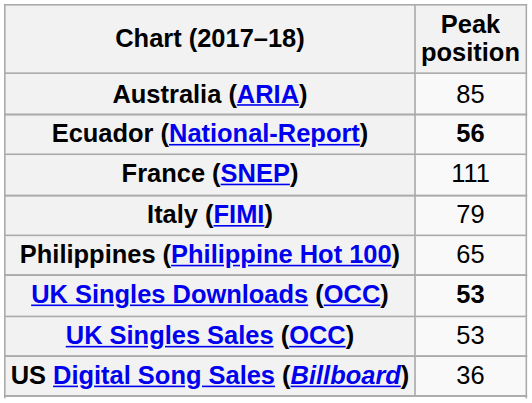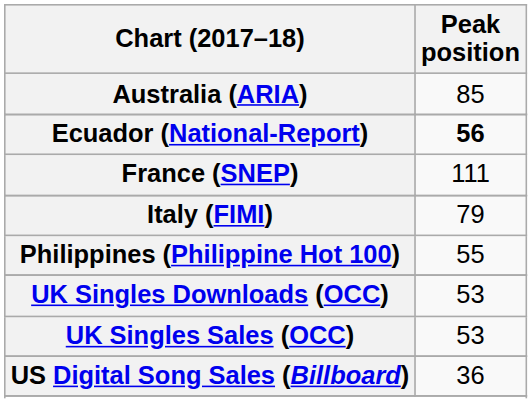Philippines (Philippine Hot 100) | Peak position: 65 -> 55
UK Singles Downloads (OCC) | Peak position: bold -> normal
